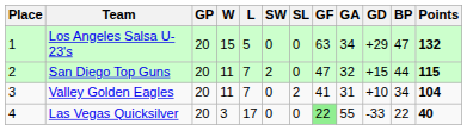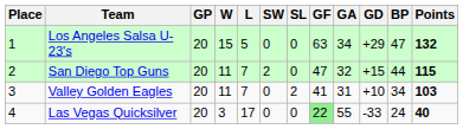Valley Golden Eagles | Points: 104 -> 103
Las Vegas Quicksilver | BP: 22 -> 24
